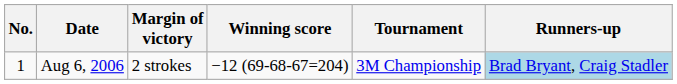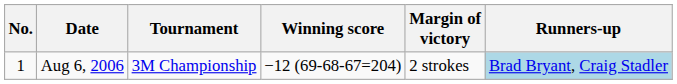columns swapped: Tournament <-> Margin of victory
